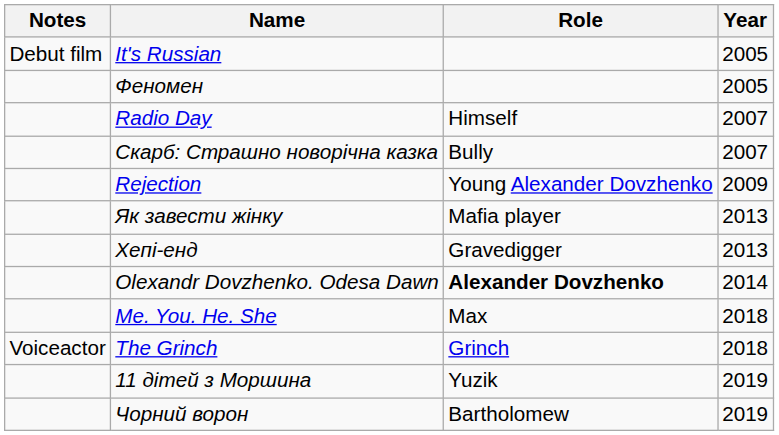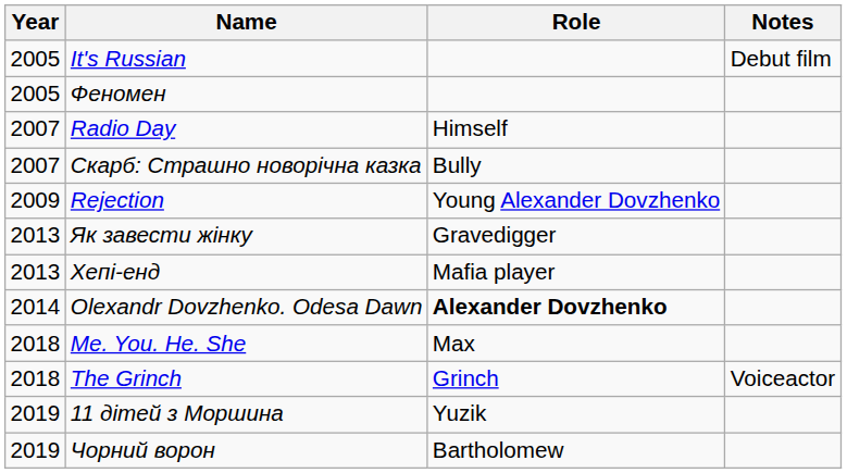columns swapped: Year <-> Notes
Як завести жінку | Role: Mafia player -> Gravedigger
Хепі-енд | Role: Gravedigger -> Mafia player
